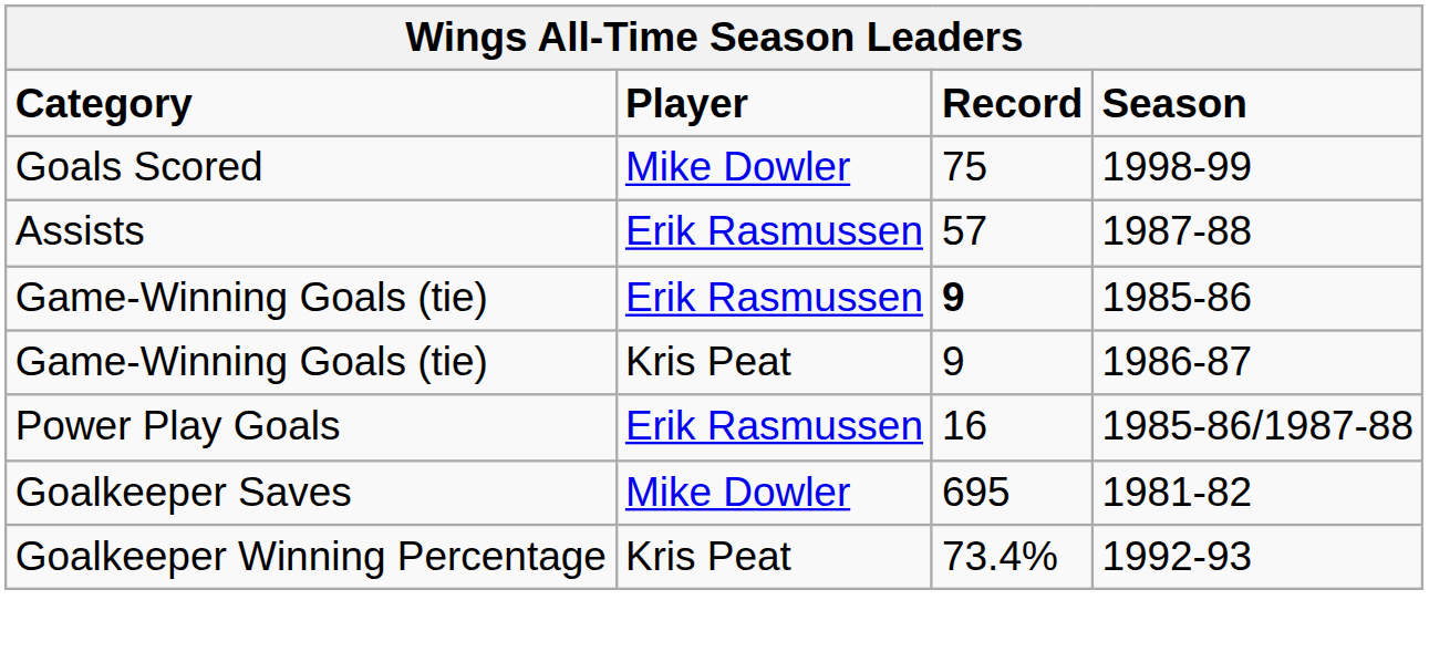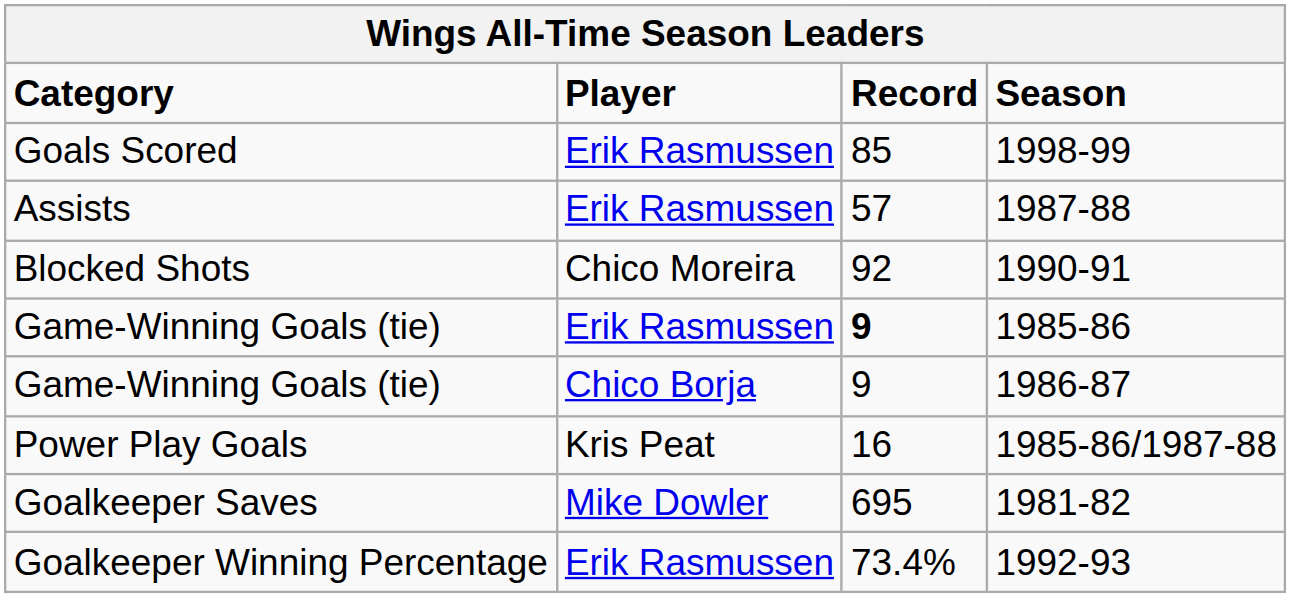1998-99 | Player: Mike Dowler -> Erik Rasmussen
1998-99 | Record: 75 -> 85
+ row: Blocked Shots | Chico Moreira | 92 | 1990-91
1986-87 | Player: Kris Peat -> Chico Borja
1985-86/1987-88 | Player: Erik Rasmussen -> Kris Peat
1992-93 | Player: Kris Peat -> Erik Rasmussen
